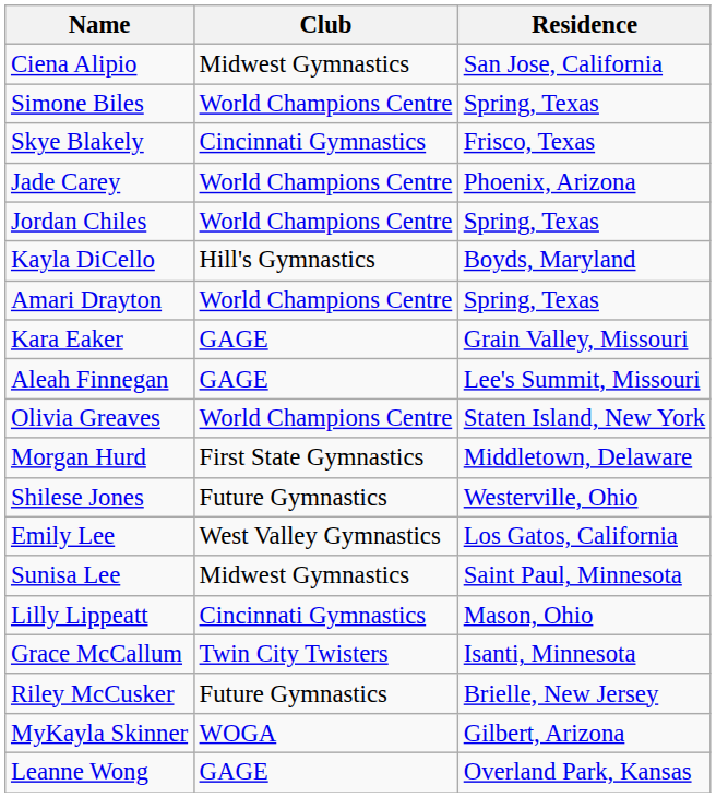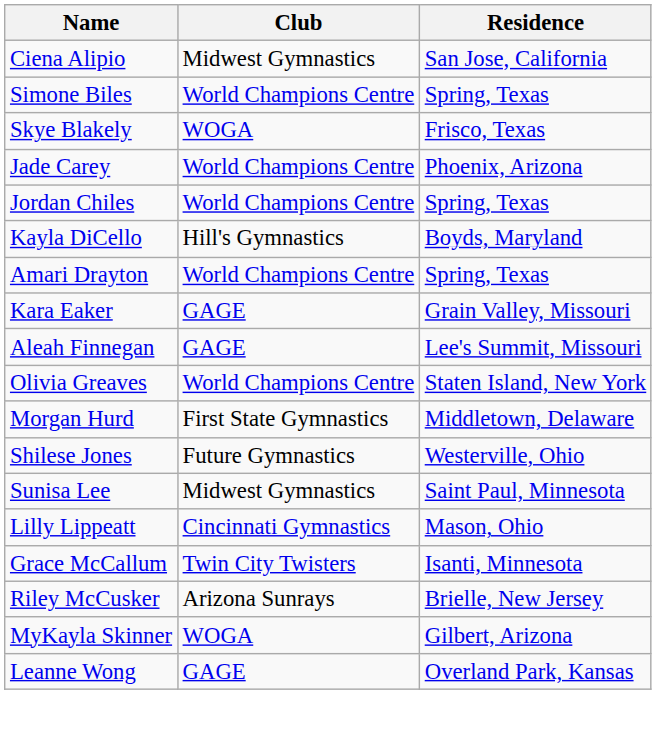Skye Blakely | Club: Cincinnati Gymnastics -> WOGA
- row: Emily Lee | West Valley Gymnastics | Los Gatos, California
Riley McCusker | Club: Future Gymnastics -> Arizona Sunrays
